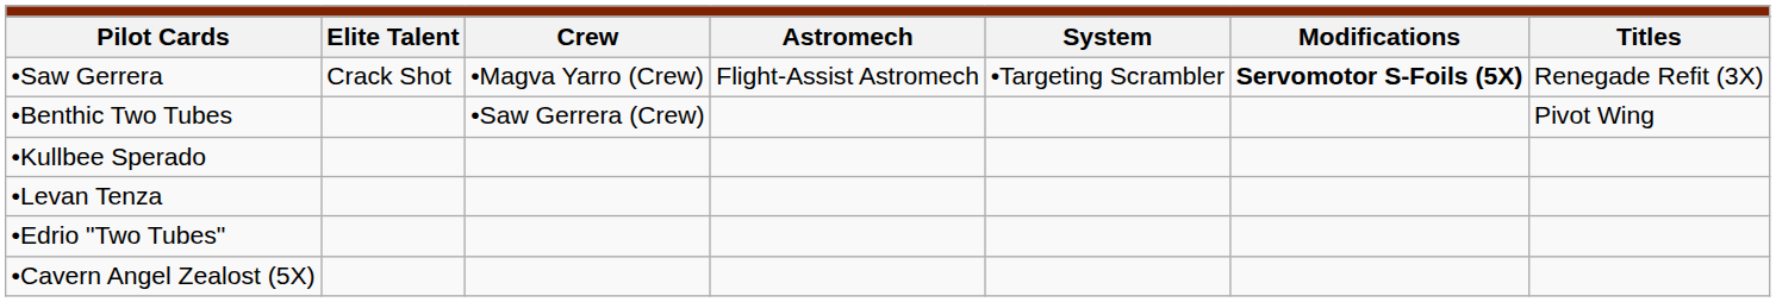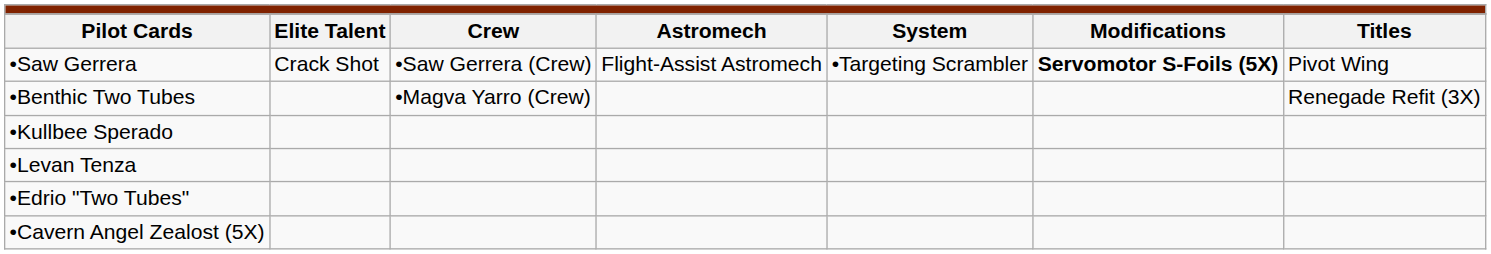•Saw Gerrera | column 3: •Magva Yarro (Crew) -> •Saw Gerrera (Crew)
•Saw Gerrera | column 7: Renegade Refit (3X) -> Pivot Wing
•Benthic Two Tubes | column 3: •Saw Gerrera (Crew) -> •Magva Yarro (Crew)
•Benthic Two Tubes | column 7: Pivot Wing -> Renegade Refit (3X)
